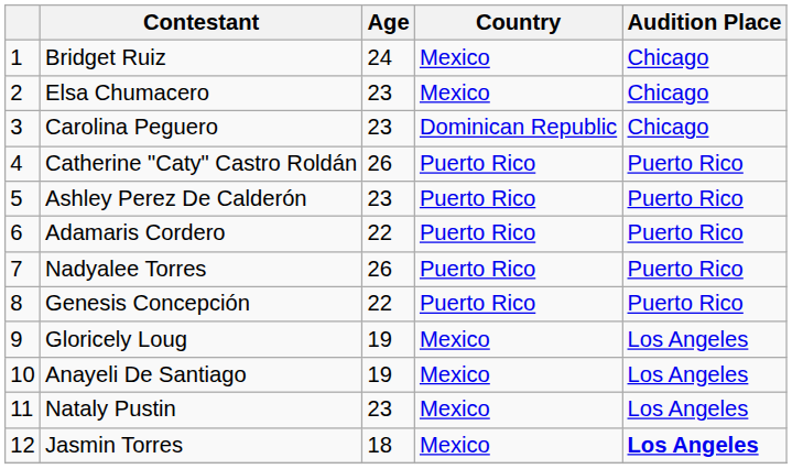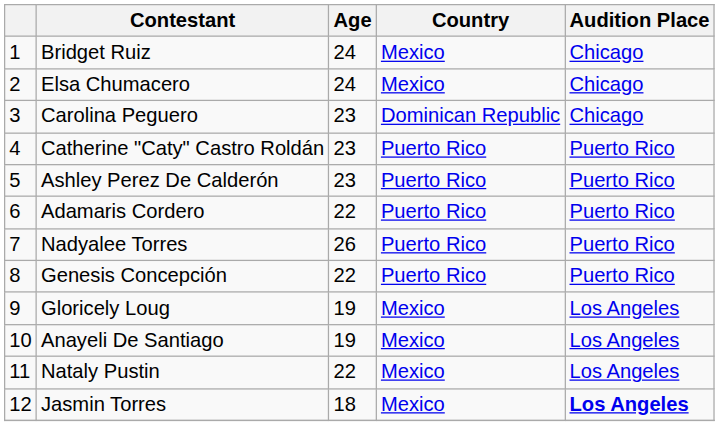Elsa Chumacero | Age: 23 -> 24
Catherine "Caty" Castro Roldán | Age: 26 -> 23
Nataly Pustin | Age: 23 -> 22
